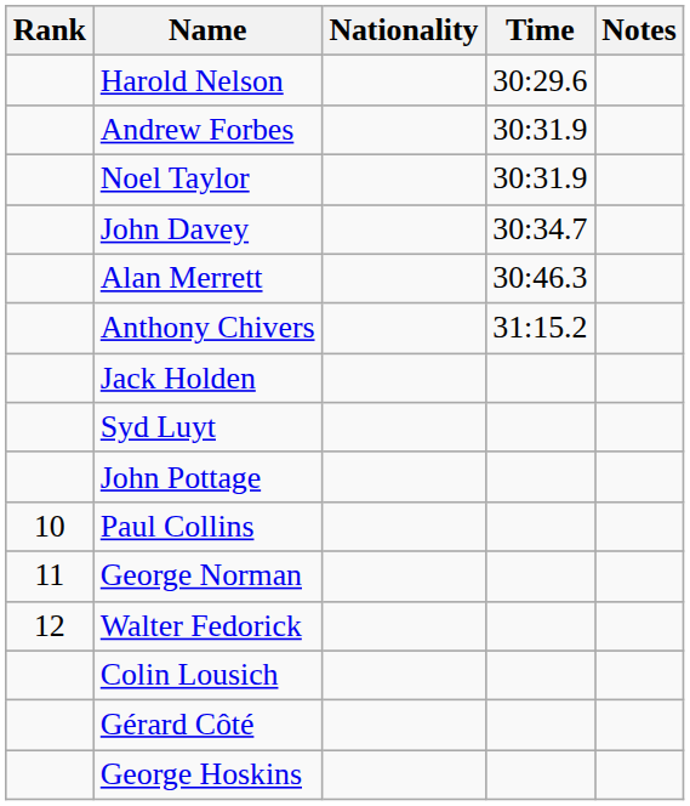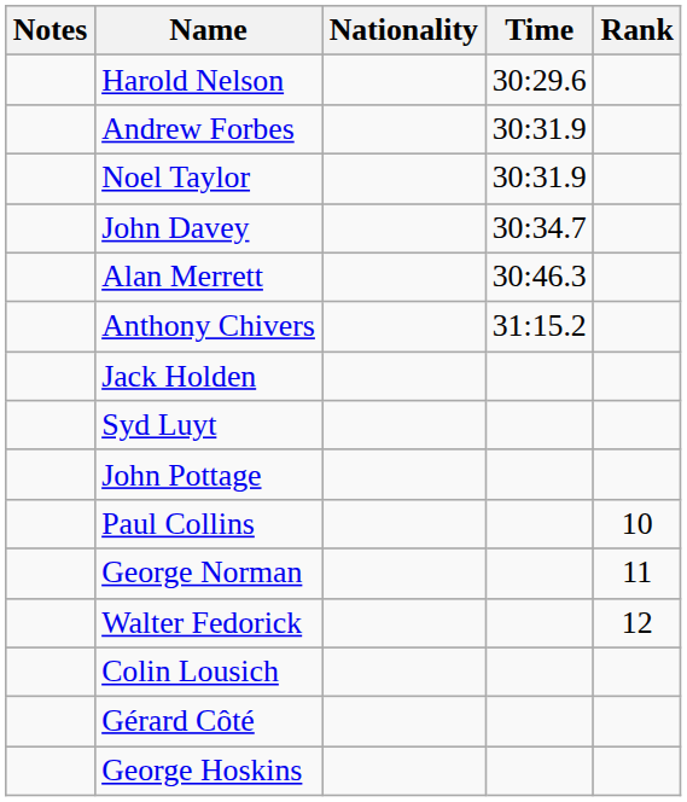columns swapped: Rank <-> Notes
